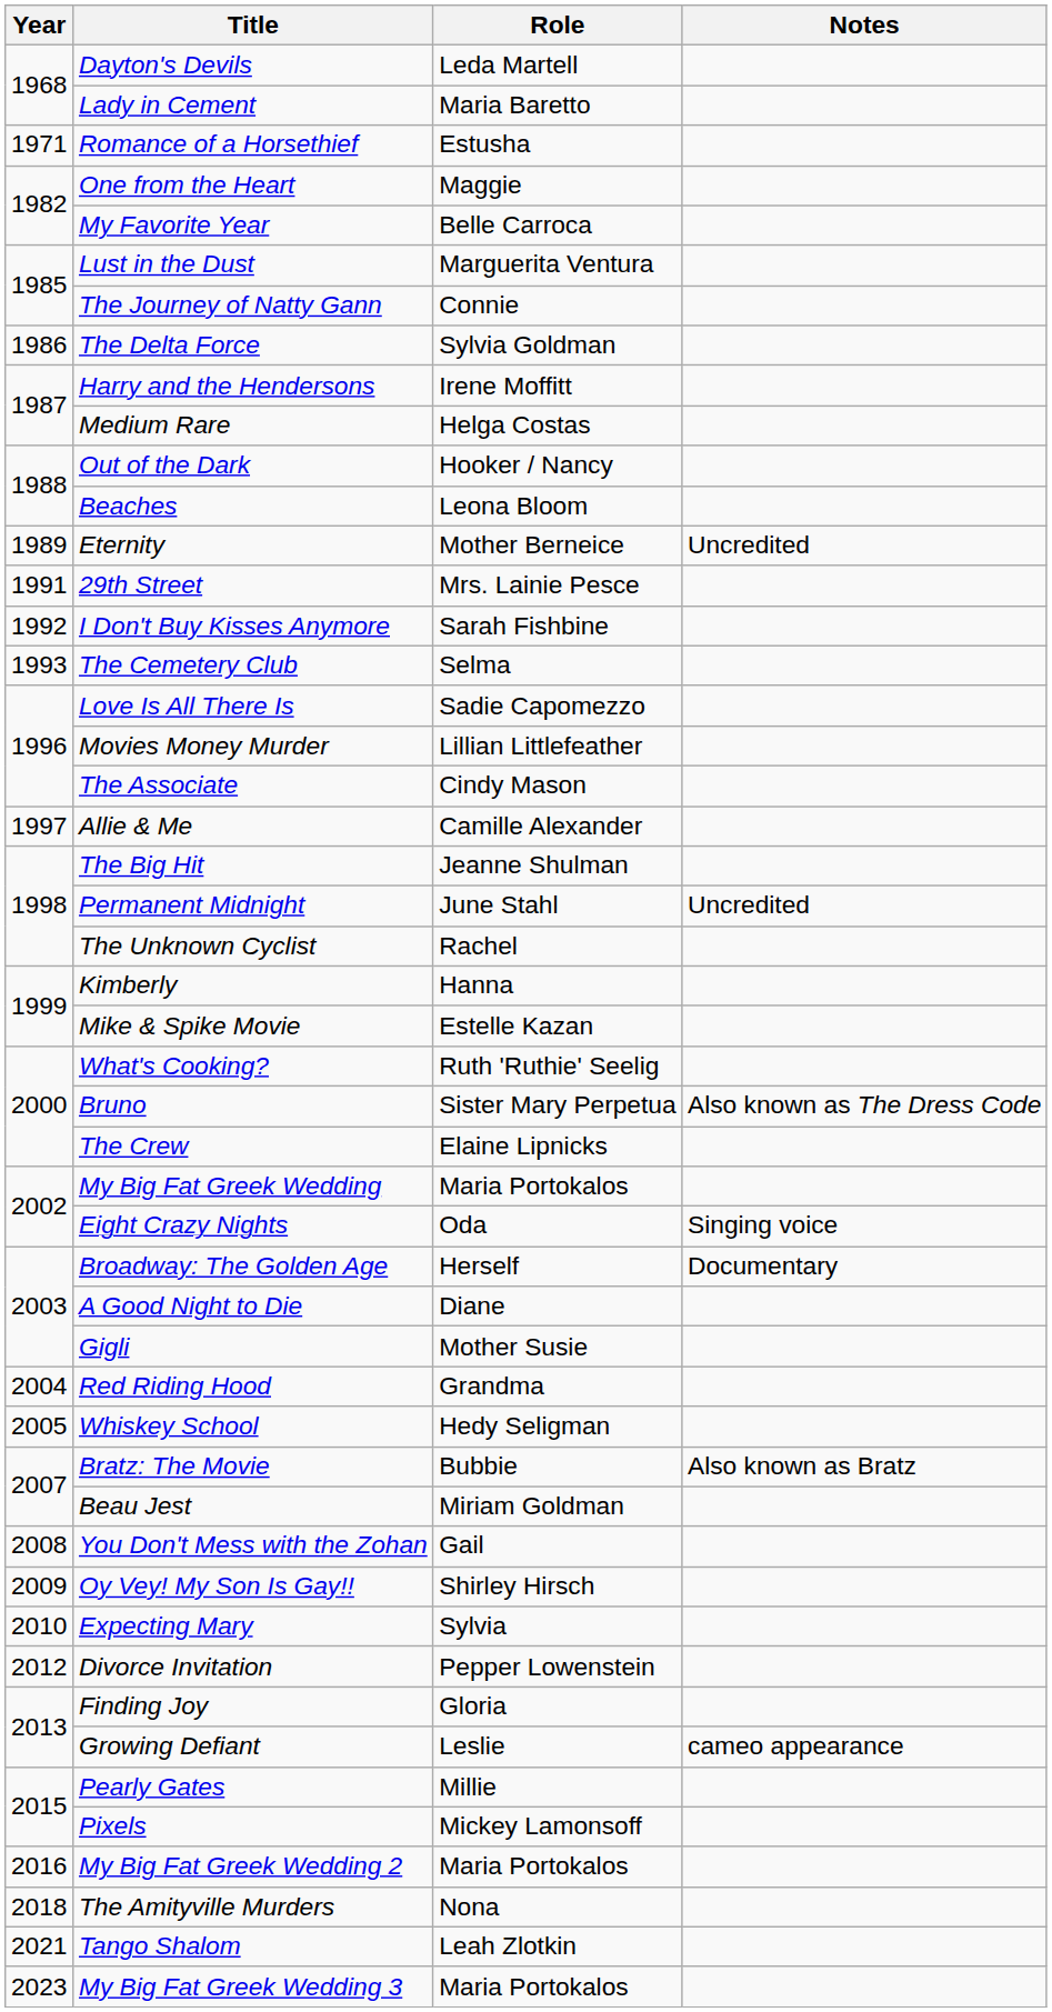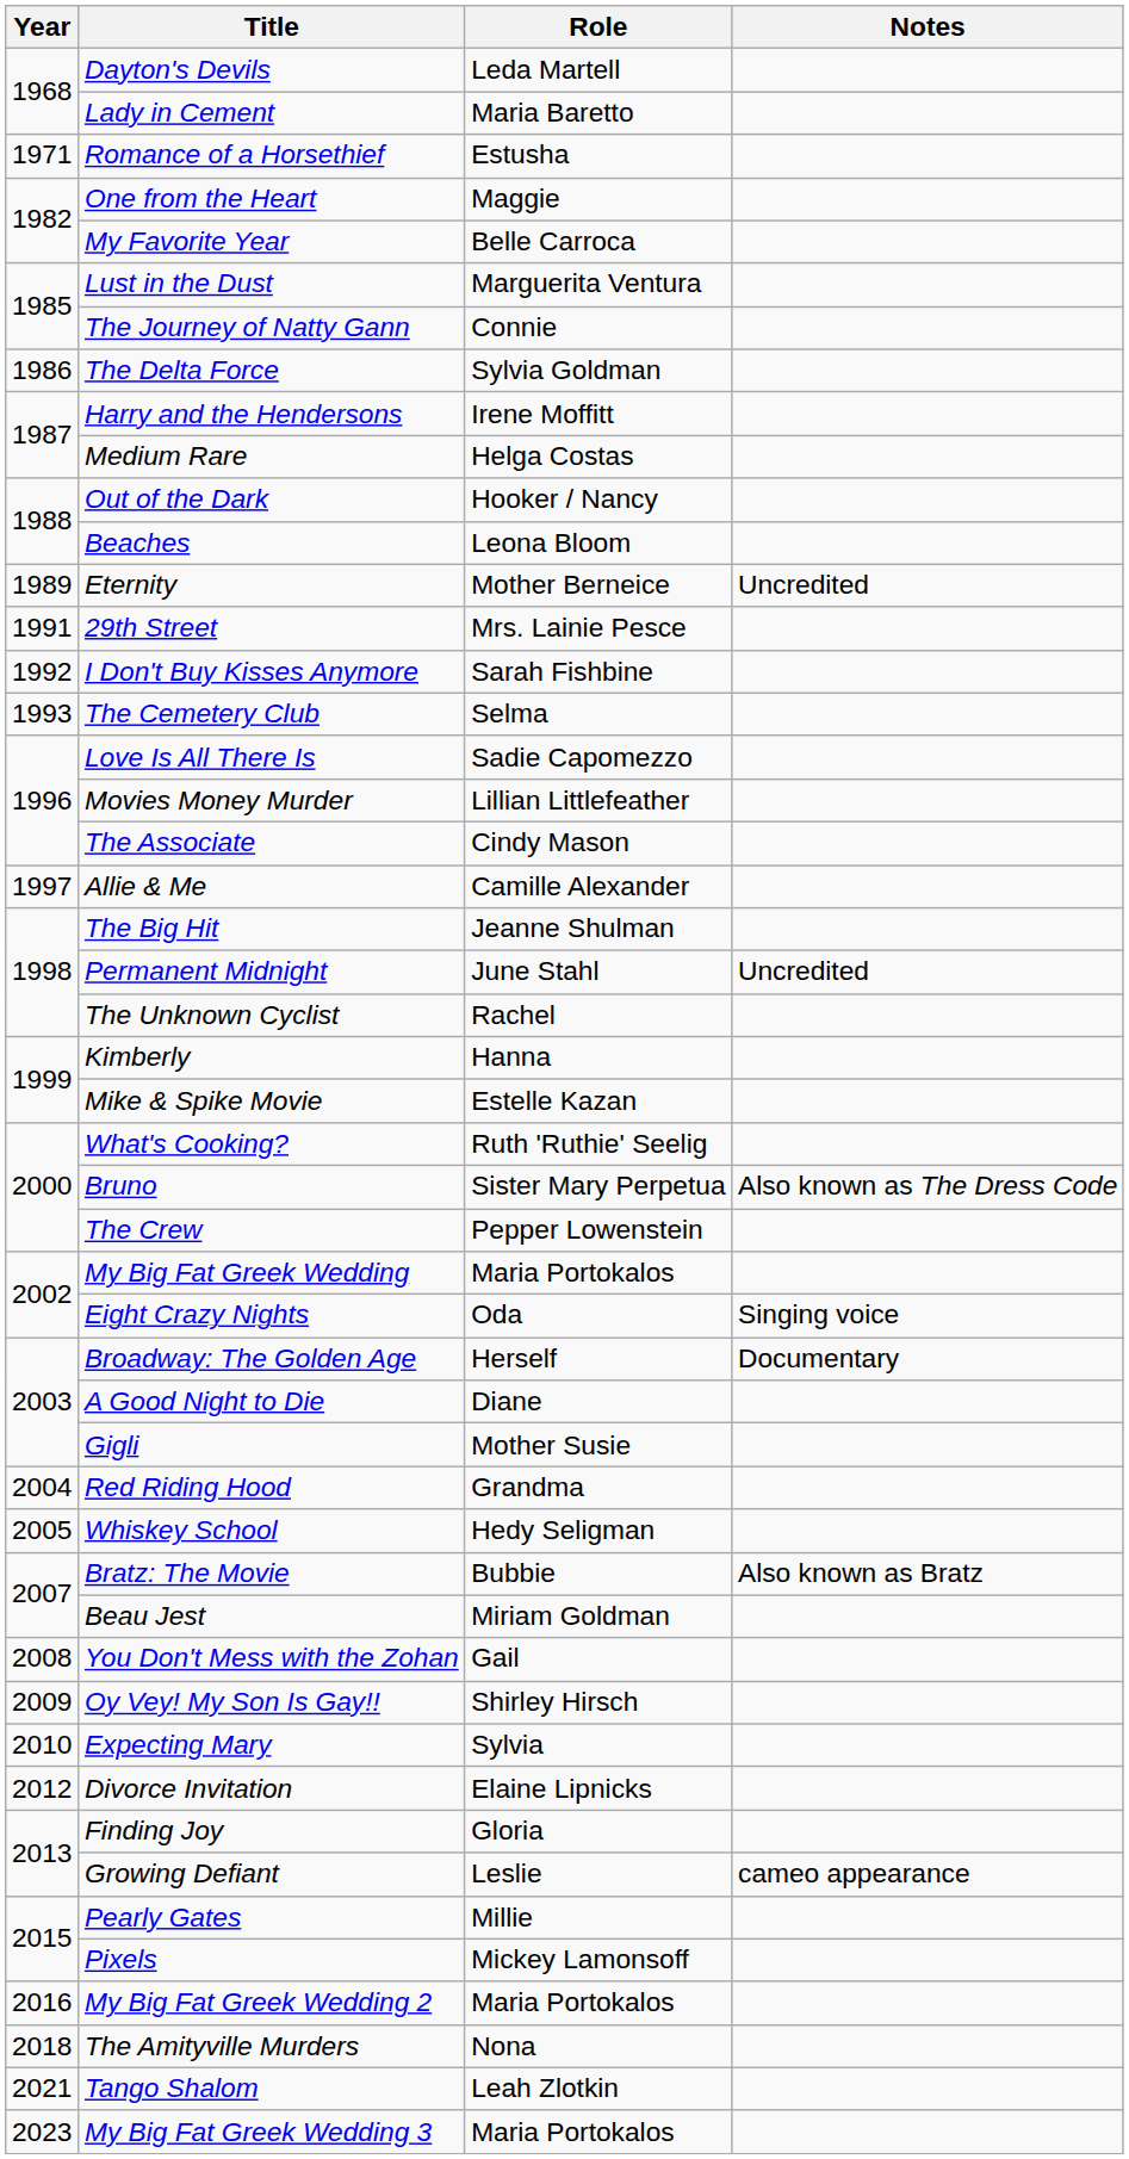The Crew | Role: Elaine Lipnicks -> Pepper Lowenstein
Divorce Invitation | Role: Pepper Lowenstein -> Elaine Lipnicks
